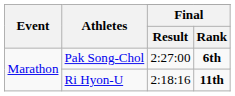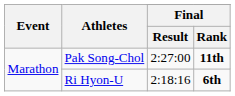Pak Song-Chol | Final / Rank: 6th -> 11th
Ri Hyon-U | Final / Rank: 11th -> 6th
